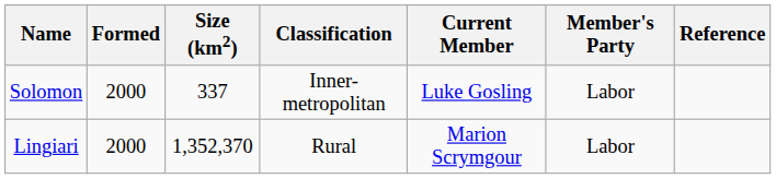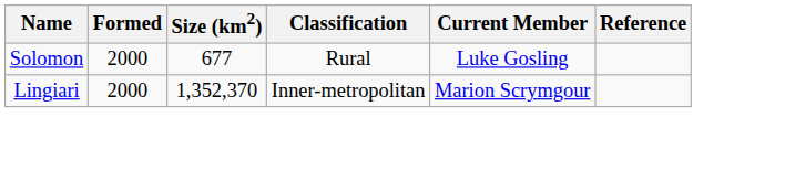- column: Member's Party | Labor | Labor
Solomon | Size (km2): 337 -> 677
Solomon | Classification: Inner-metropolitan -> Rural
Lingiari | Classification: Rural -> Inner-metropolitan
